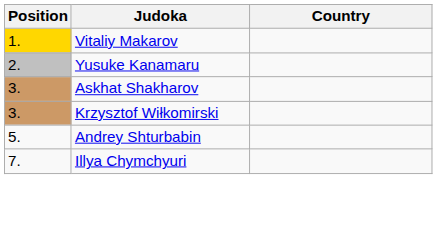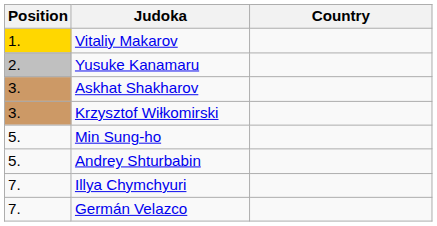+ row: 5. | Min Sung-ho
+ row: 7. | Germán Velazco
